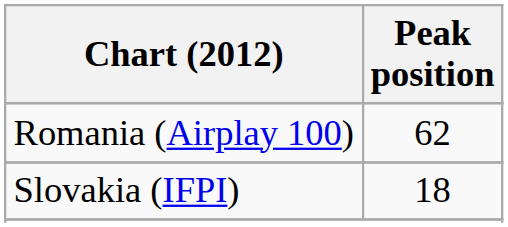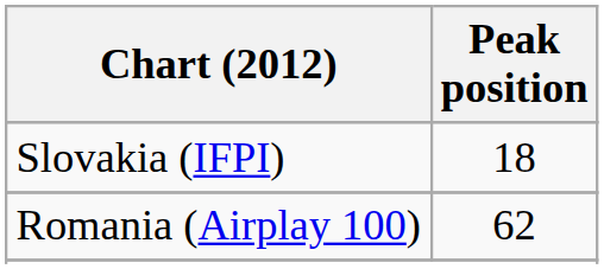rows swapped: Romania (Airplay 100) <-> Slovakia (IFPI)
